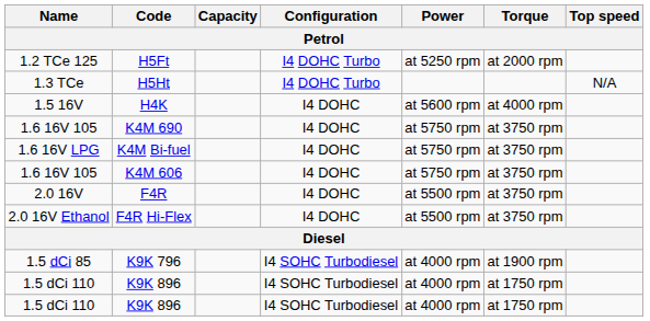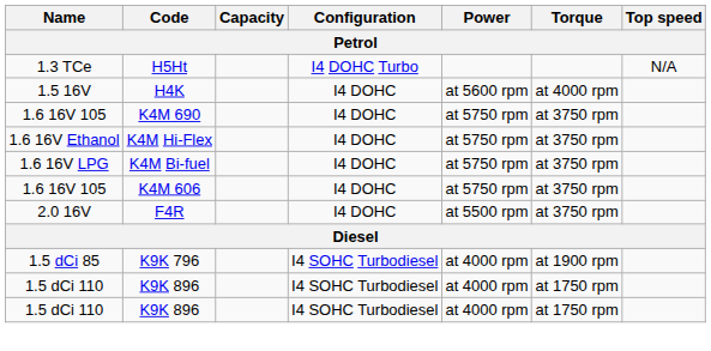- row: 1.2 TCe 125 | H5Ft | I4 DOHC Turbo | at 5250 rpm | at 2000 rpm
+ row: 1.6 16V Ethanol | K4M Hi-Flex | I4 DOHC | at 5750 rpm | at 3750 rpm
- row: 2.0 16V Ethanol | F4R Hi-Flex | I4 DOHC | at 5500 rpm | at 3750 rpm
